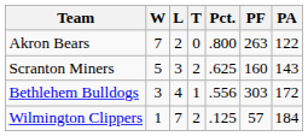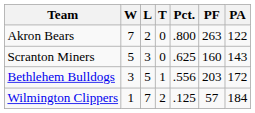Scranton Miners | T: 2 -> 0
Bethlehem Bulldogs | L: 4 -> 5
Bethlehem Bulldogs | PF: 303 -> 203
